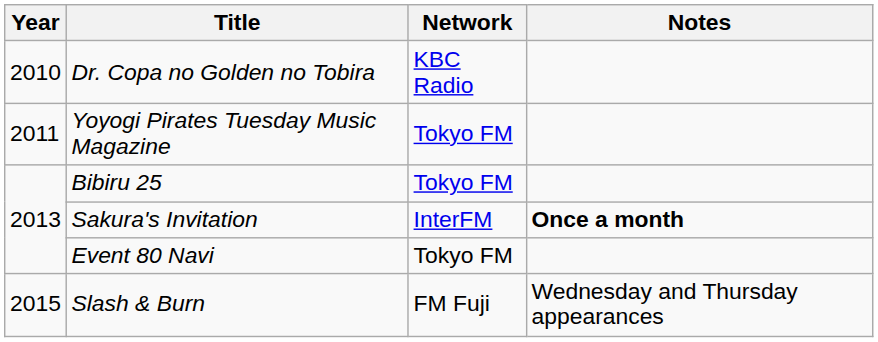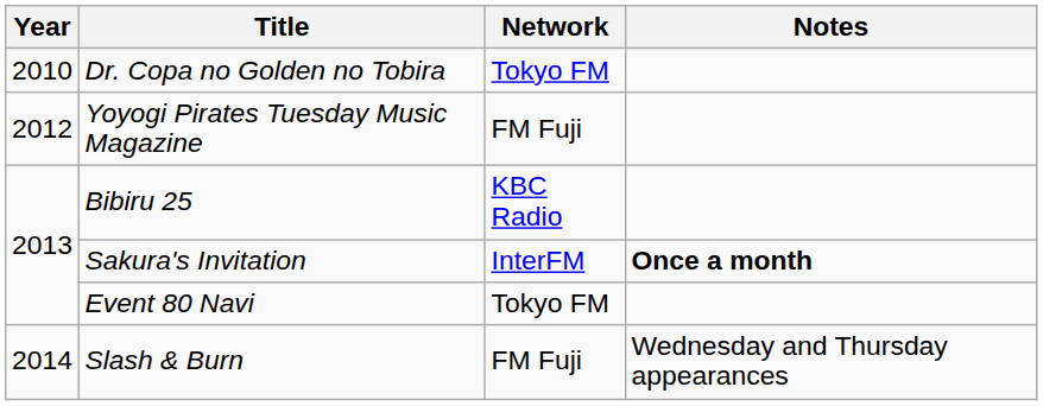Dr. Copa no Golden no Tobira | Network: KBC Radio -> Tokyo FM
Yoyogi Pirates Tuesday Music Magazine | Year: 2011 -> 2012
Yoyogi Pirates Tuesday Music Magazine | Network: Tokyo FM -> FM Fuji
Bibiru 25 | Network: Tokyo FM -> KBC Radio
Slash & Burn | Year: 2015 -> 2014
